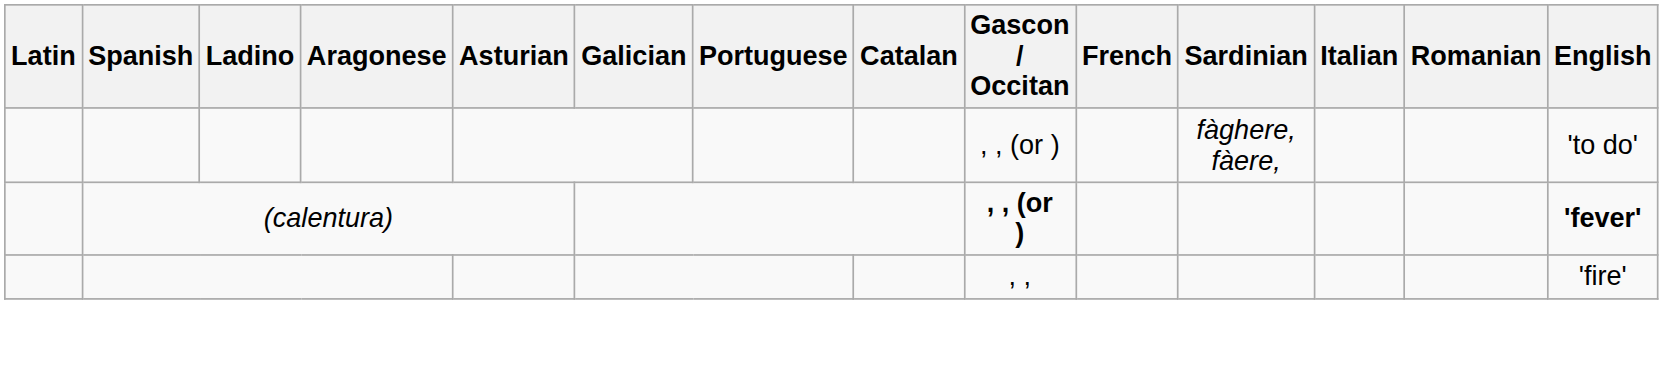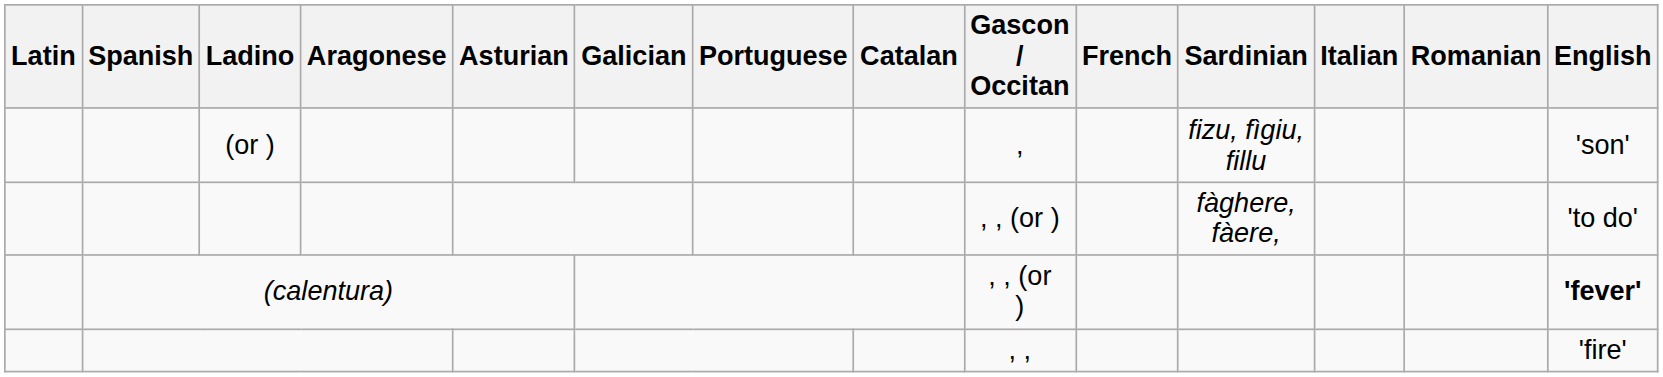+ row: (or ) | , | fizu, fìgiu, fillu | 'son'
(calentura) | Gascon / Occitan: bold -> normal
